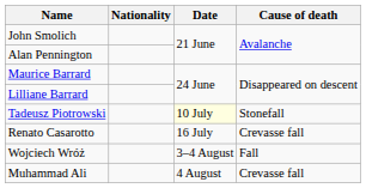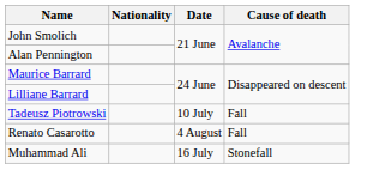Tadeusz Piotrowski | Date: lightyellow background -> no background
Tadeusz Piotrowski | Cause of death: Stonefall -> Fall
Renato Casarotto | Date: 16 July -> 4 August
Renato Casarotto | Cause of death: Crevasse fall -> Fall
- row: Wojciech Wróż | 3–4 August | Fall
Muhammad Ali | Date: 4 August -> 16 July
Muhammad Ali | Cause of death: Crevasse fall -> Stonefall
